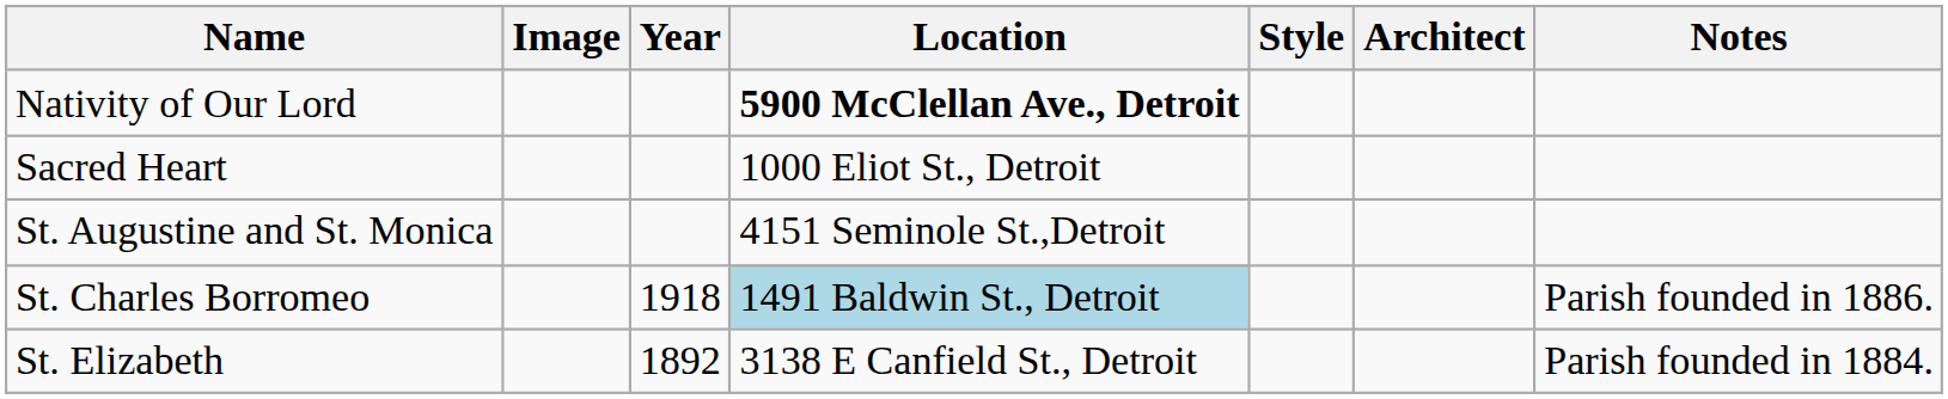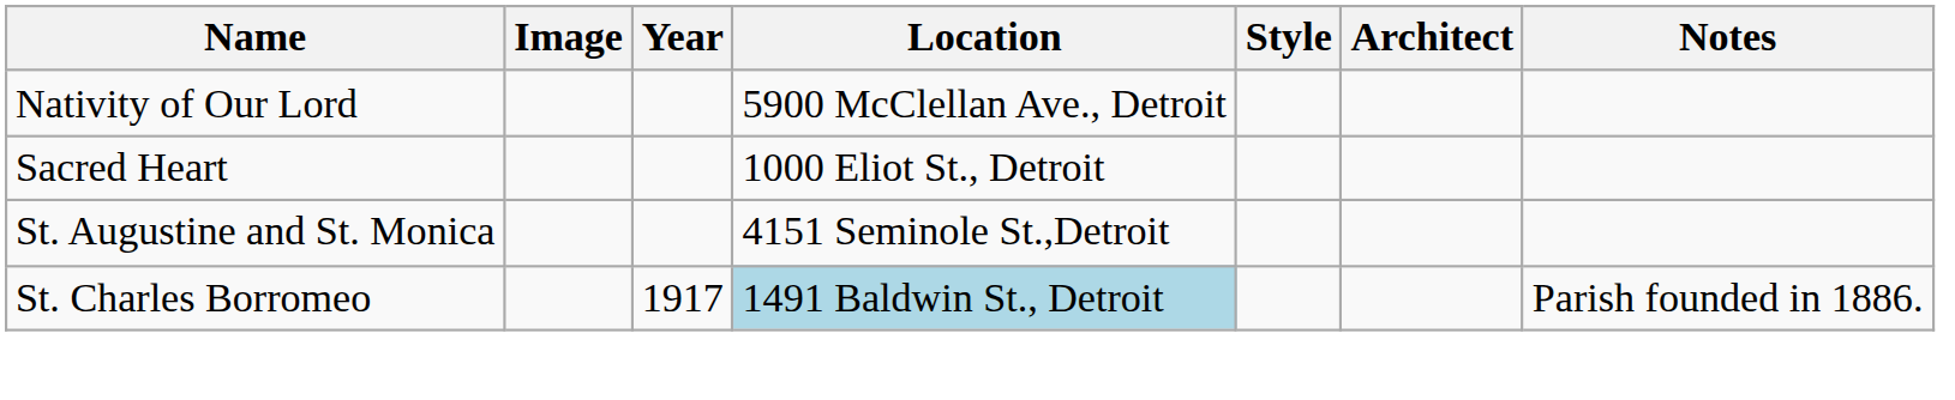Nativity of Our Lord | Location: bold -> normal
St. Charles Borromeo | Year: 1918 -> 1917
- row: St. Elizabeth | 1892 | 3138 E Canfield St., Detroit | Parish founded in 1884.
